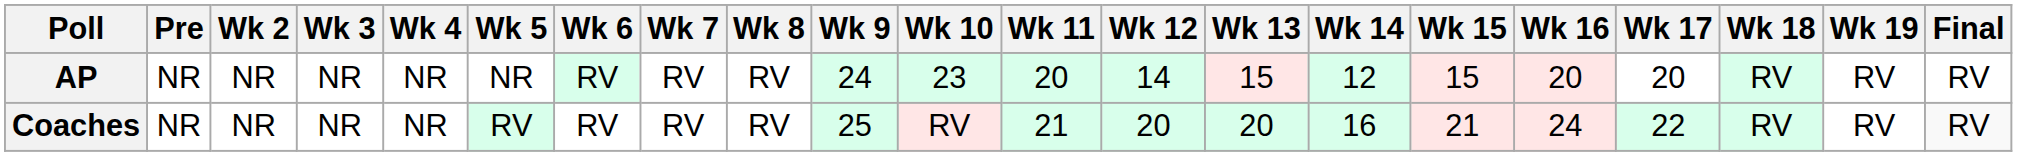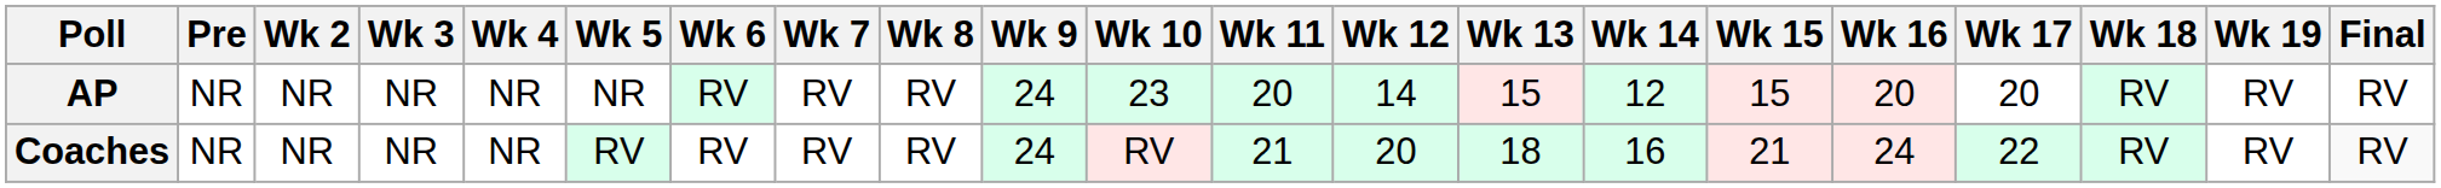Coaches | Wk 9: 25 -> 24
Coaches | Wk 13: 20 -> 18
